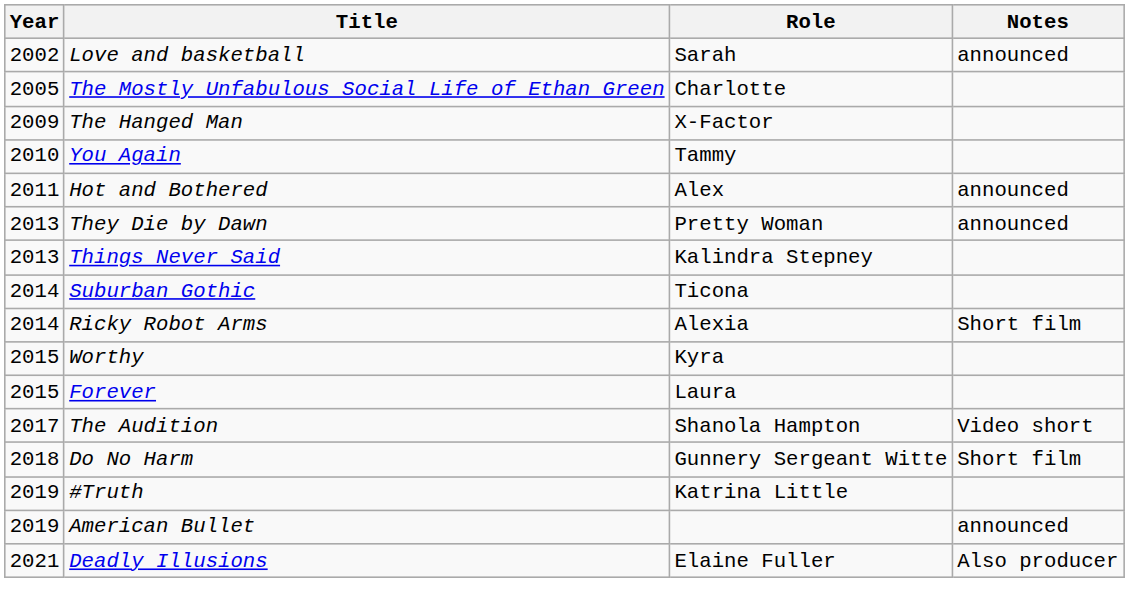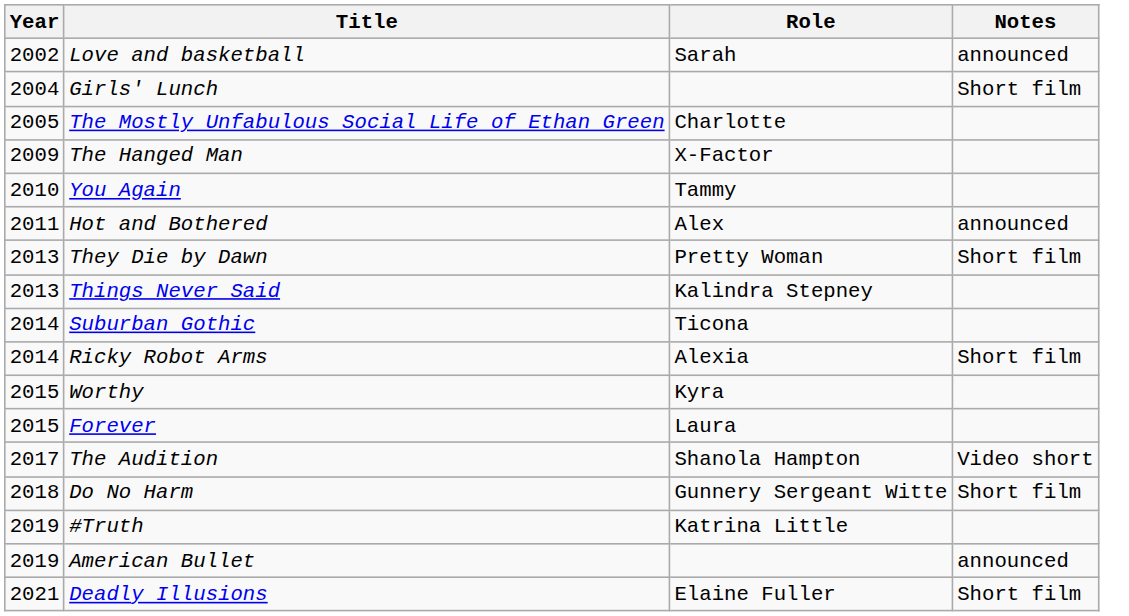+ row: 2004 | Girls' Lunch | Short film
They Die by Dawn | Notes: announced -> Short film
Deadly Illusions | Notes: Also producer -> Short film
